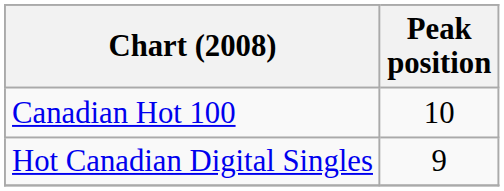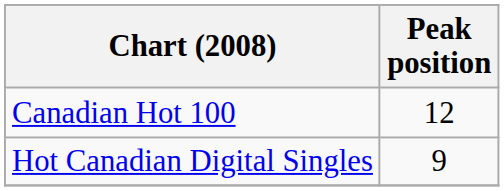Canadian Hot 100 | Peak position: 10 -> 12
